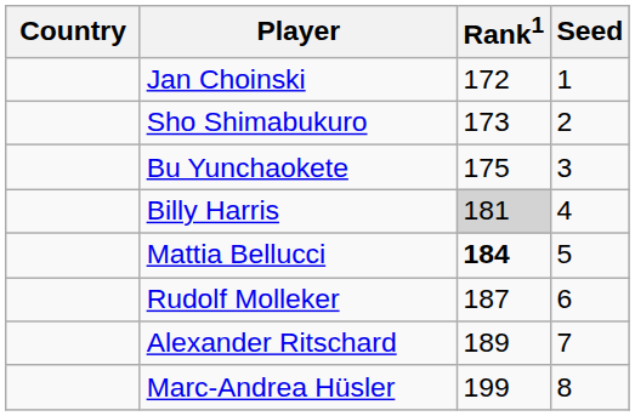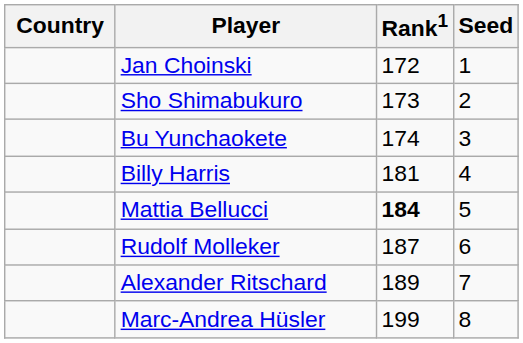Bu Yunchaokete | Rank1: 175 -> 174
Billy Harris | Rank1: lightgrey background -> no background
